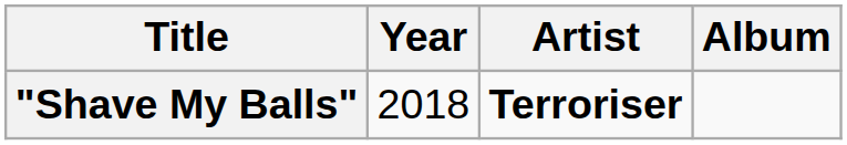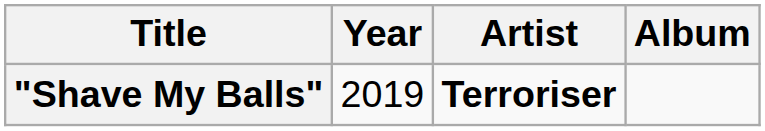"Shave My Balls" | Year: 2018 -> 2019
